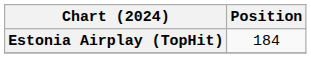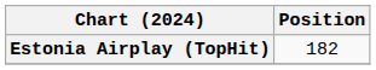Estonia Airplay (TopHit) | Position: 184 -> 182
